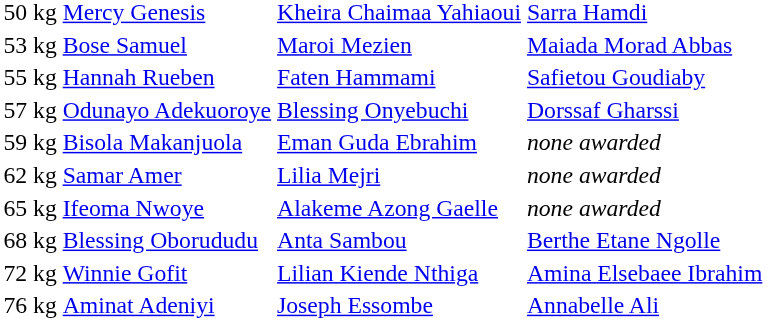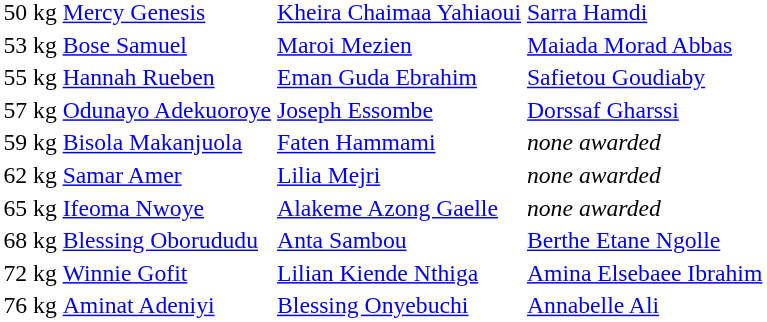55 kg | column 3: Faten Hammami -> Eman Guda Ebrahim
57 kg | column 3: Blessing Onyebuchi -> Joseph Essombe
59 kg | column 3: Eman Guda Ebrahim -> Faten Hammami
76 kg | column 3: Joseph Essombe -> Blessing Onyebuchi
